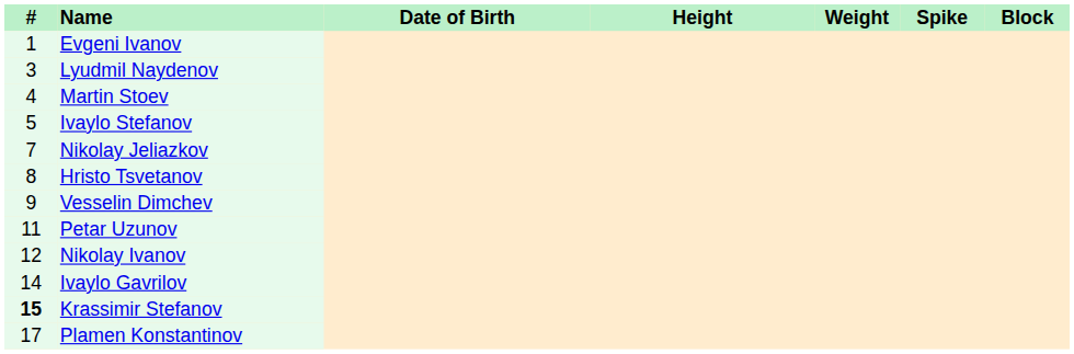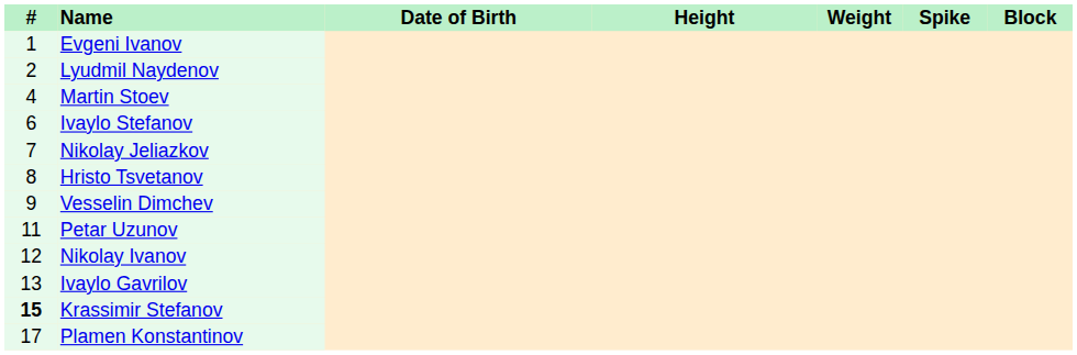Lyudmil Naydenov | #: 3 -> 2
Ivaylo Stefanov | #: 5 -> 6
Ivaylo Gavrilov | #: 14 -> 13
